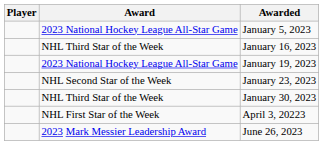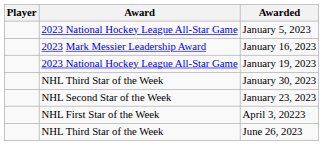January 16, 2023 | Award: NHL Third Star of the Week -> 2023 Mark Messier Leadership Award
rows swapped: January 23, 2023 <-> January 30, 2023
June 26, 2023 | Award: 2023 Mark Messier Leadership Award -> NHL Third Star of the Week
